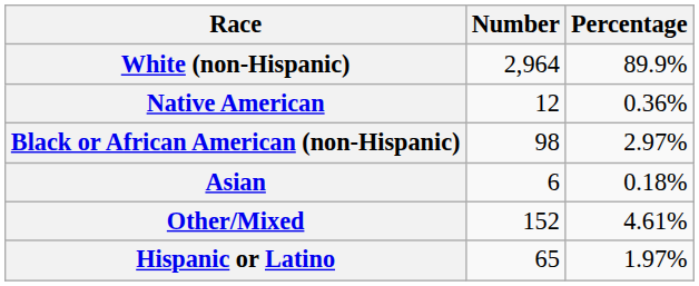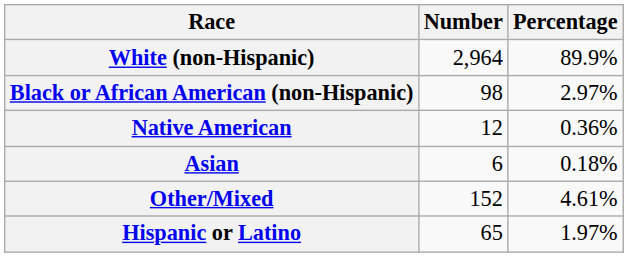rows swapped: Black or African American (non-Hispanic) <-> Native American
